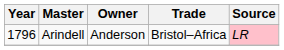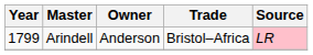Arindell | Year: 1796 -> 1799
